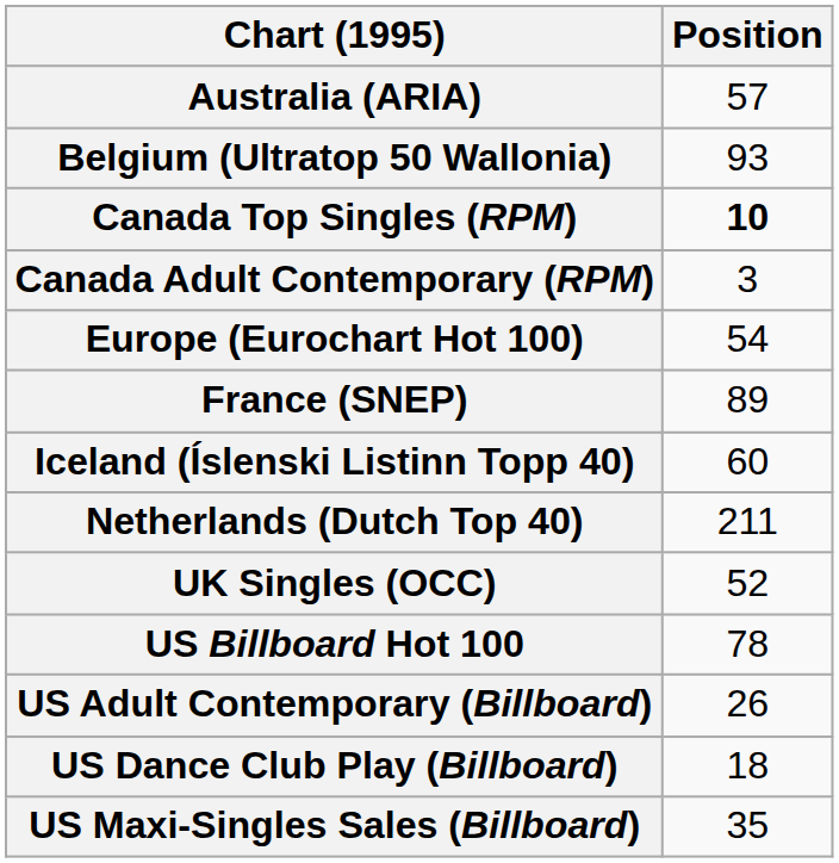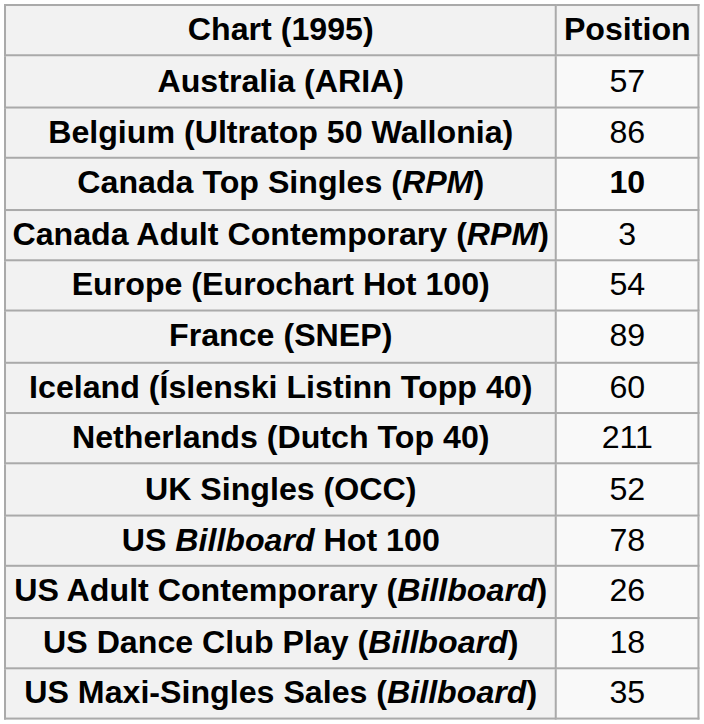Belgium (Ultratop 50 Wallonia) | Position: 93 -> 86
